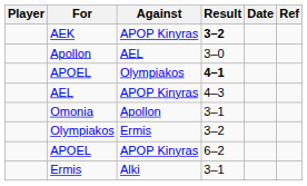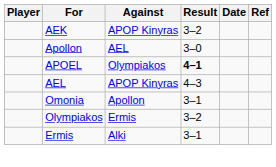AEK | Result: bold -> normal
- row: APOEL | APOP Kinyras | 6–2
